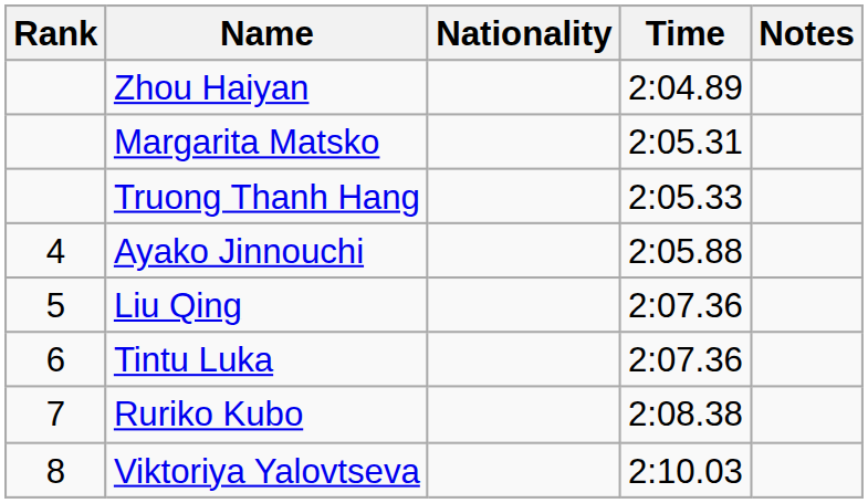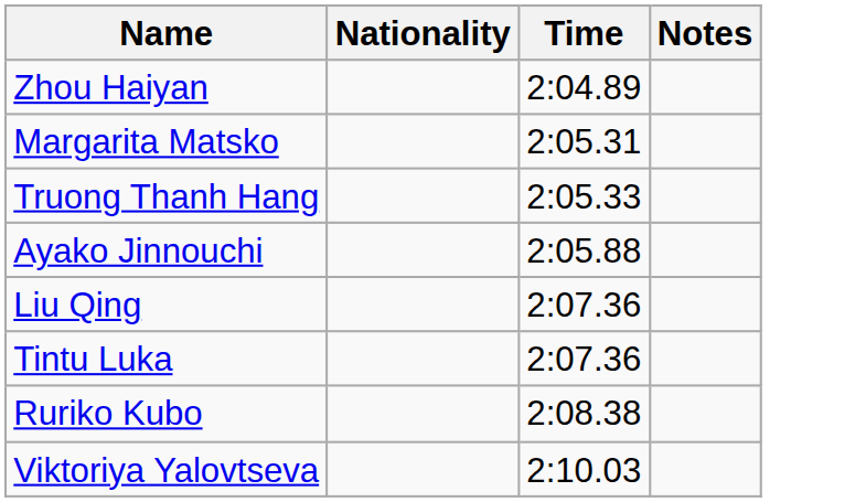- column: Rank | 4 | 5 | 6 | 7 | 8
